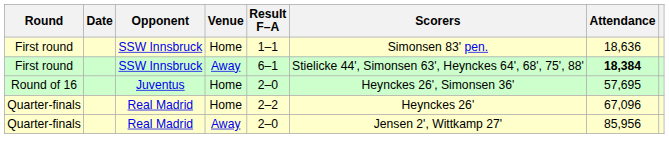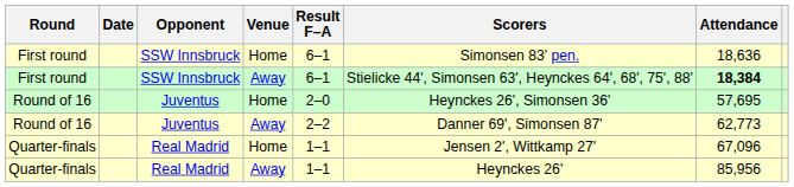First round / Home | Result F–A: 1–1 -> 6–1
+ row: Round of 16 | Juventus | Away | 2–2 | Danner 69', Simonsen 87' | 62,773
Quarter-finals / Home | Result F–A: 2–2 -> 1–1
Quarter-finals / Home | Scorers: Heynckes 26' -> Jensen 2', Wittkamp 27'
Quarter-finals / Away | Result F–A: 2–0 -> 1–1
Quarter-finals / Away | Scorers: Jensen 2', Wittkamp 27' -> Heynckes 26'
